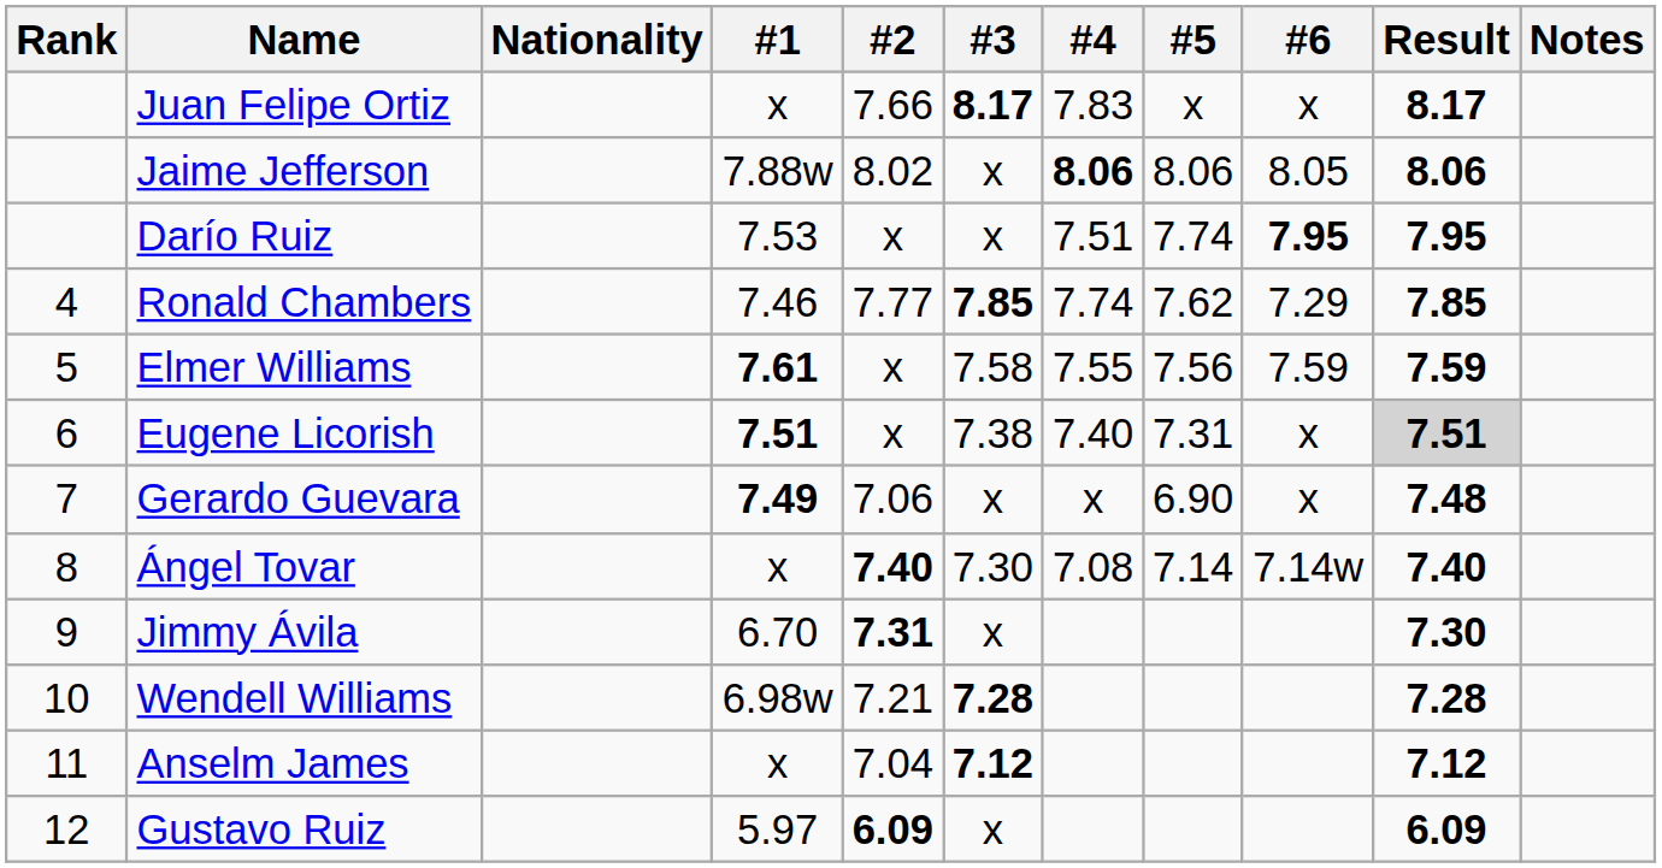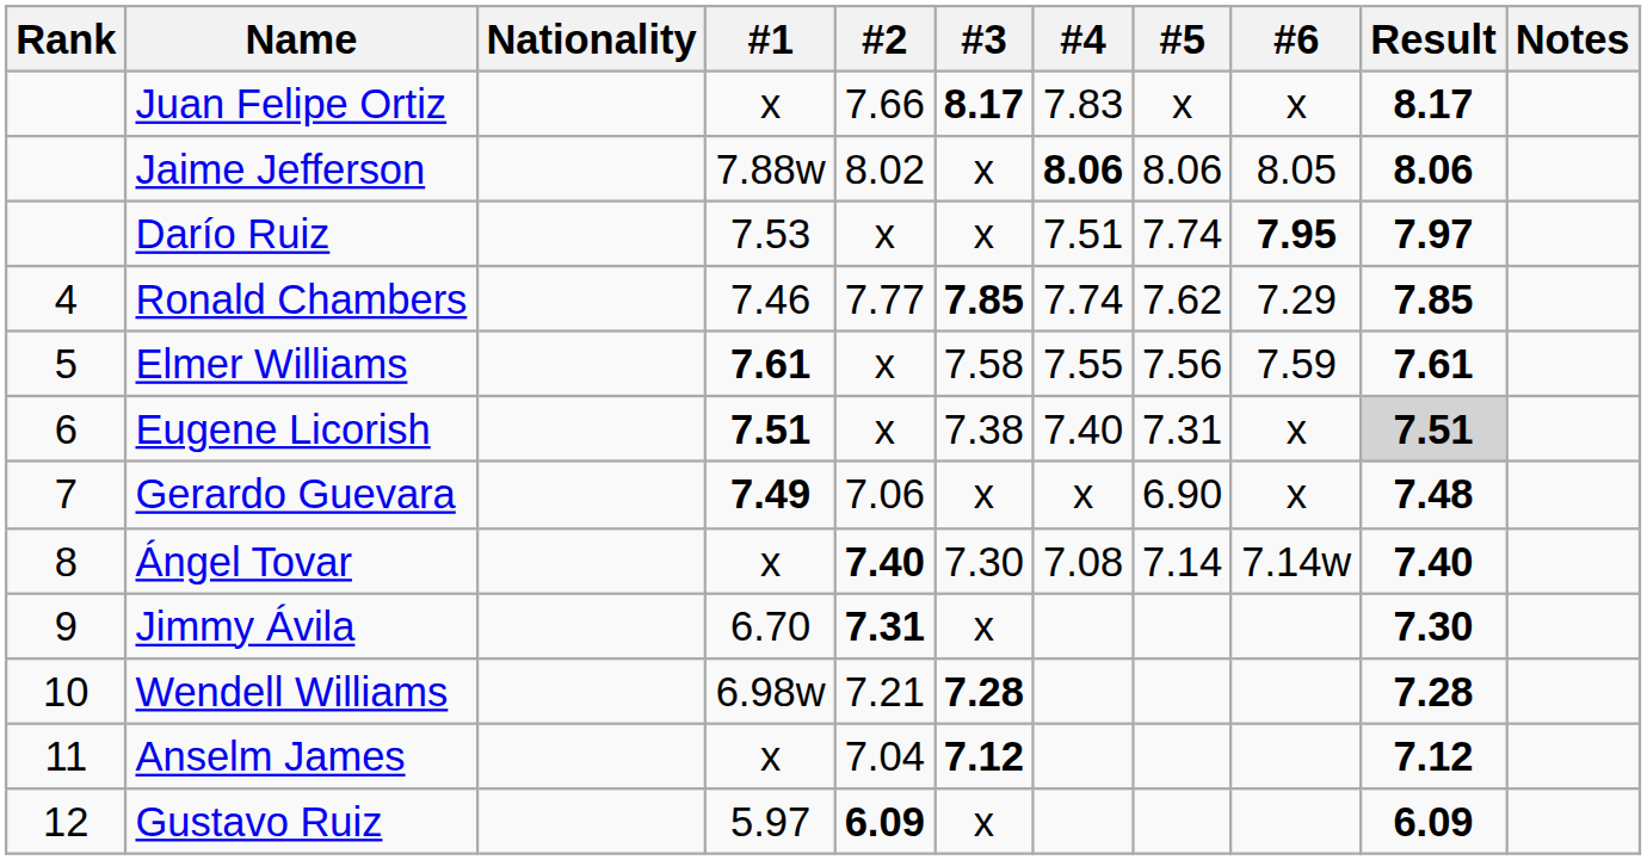Darío Ruiz | Result: 7.95 -> 7.97
Elmer Williams | Result: 7.59 -> 7.61
